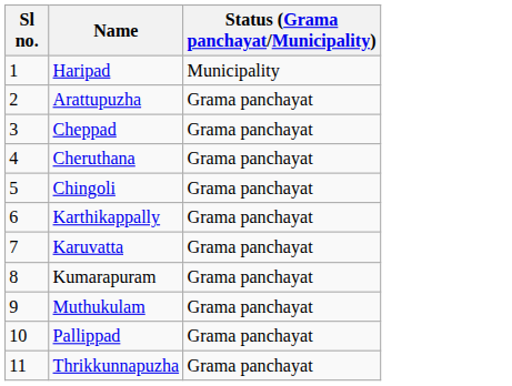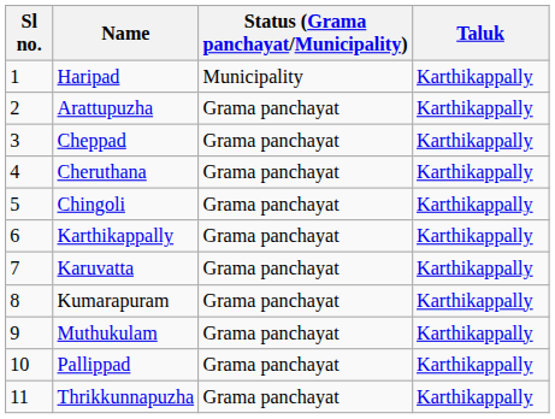+ column: Taluk | Karthikappally | Karthikappally | Karthikappally | Karthikappally | Karthikappally | Karthikappally | Karthikappally | Karthikappally | Karthikappally | Karthikappally | Karthikappally
